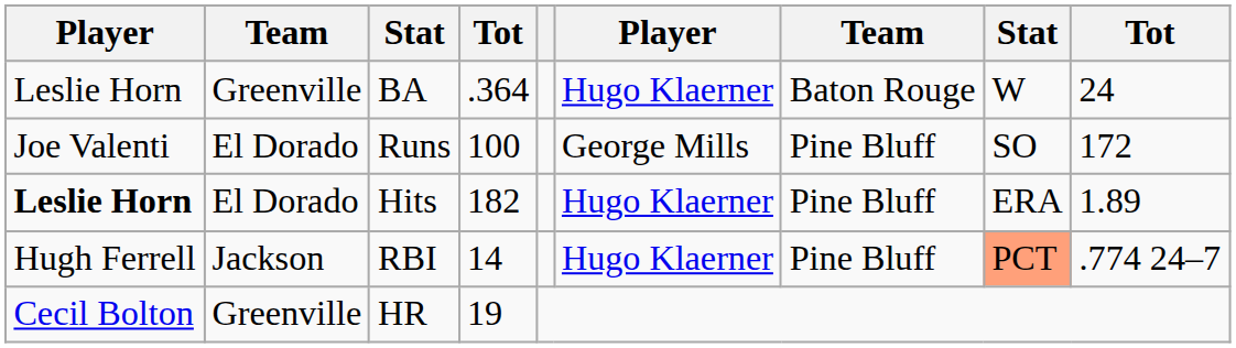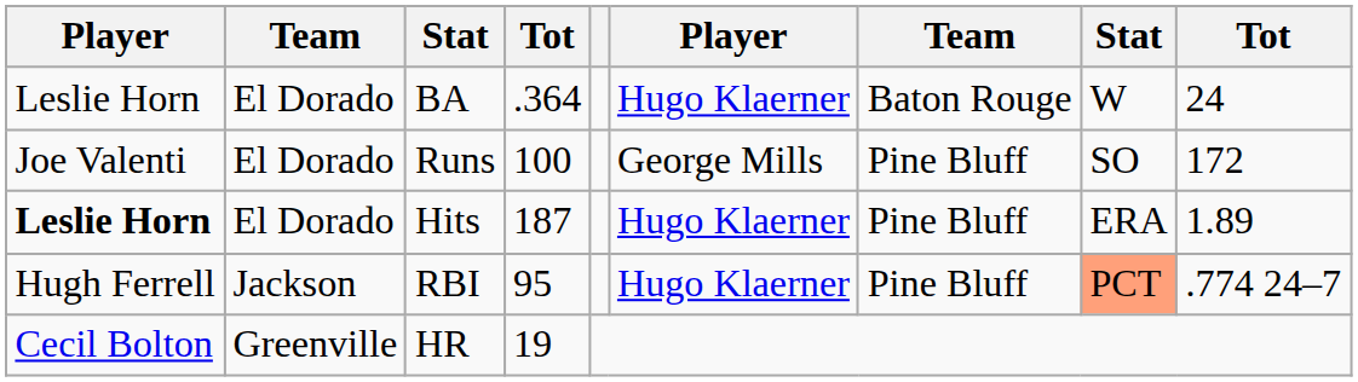BA | column 2: Greenville -> El Dorado
Hits | column 4: 182 -> 187
RBI | column 4: 14 -> 95
